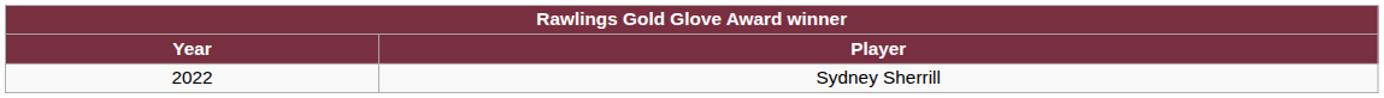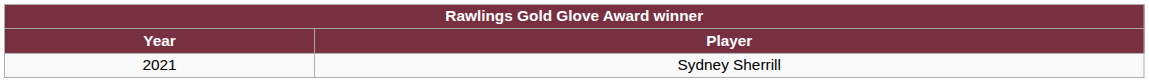Sydney Sherrill | Year: 2022 -> 2021
